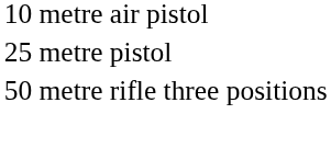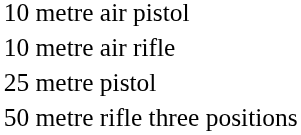+ row: 10 metre air rifle
